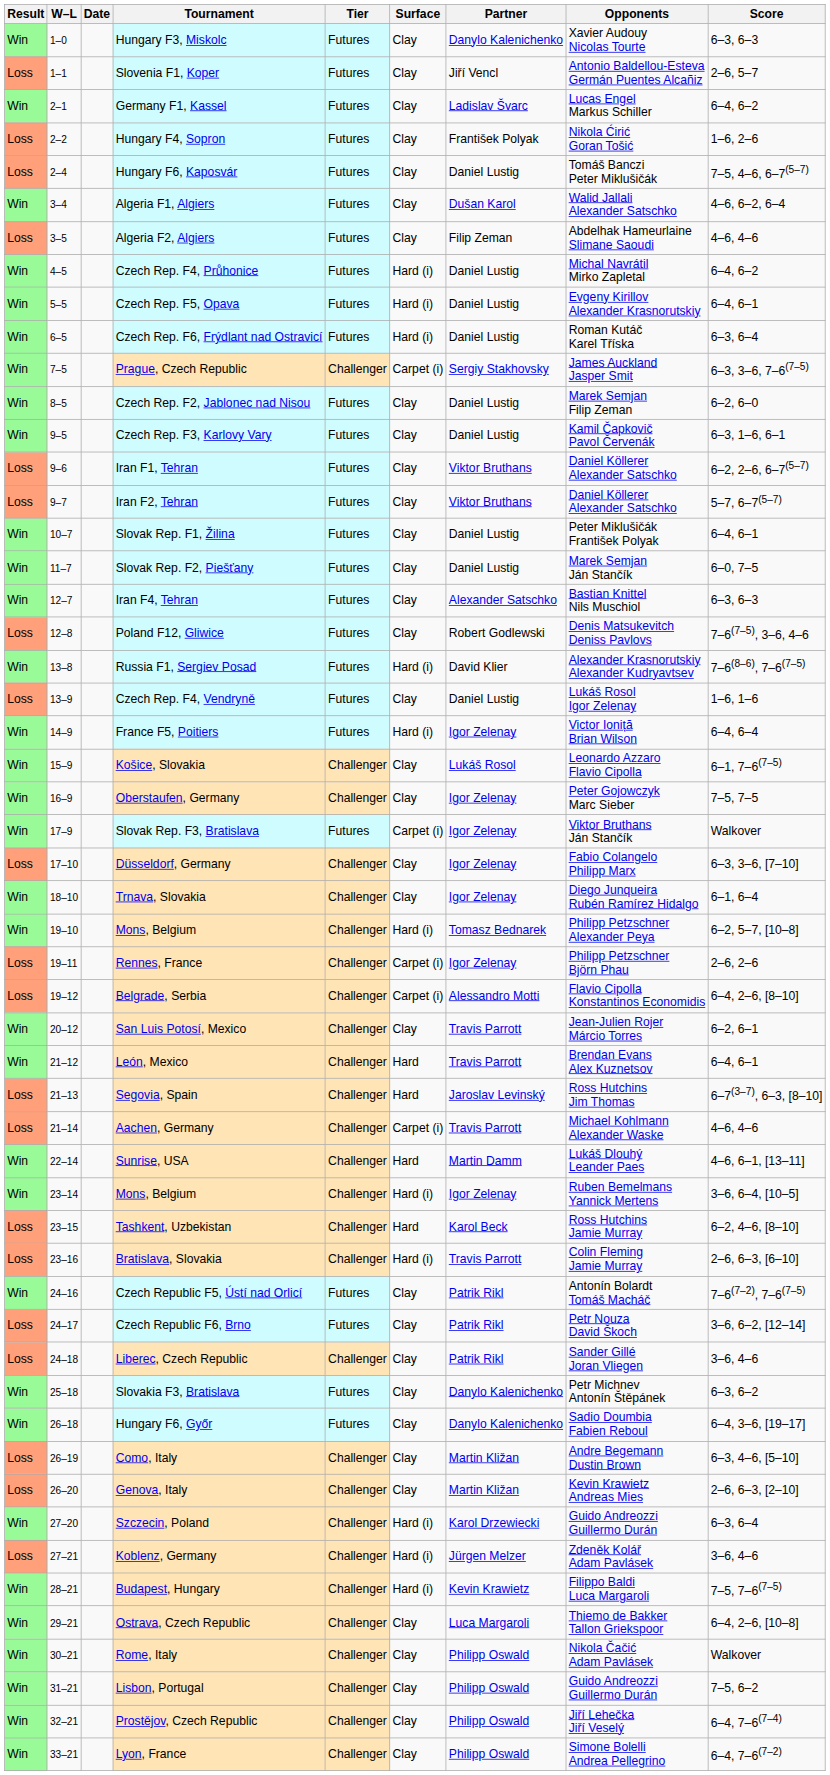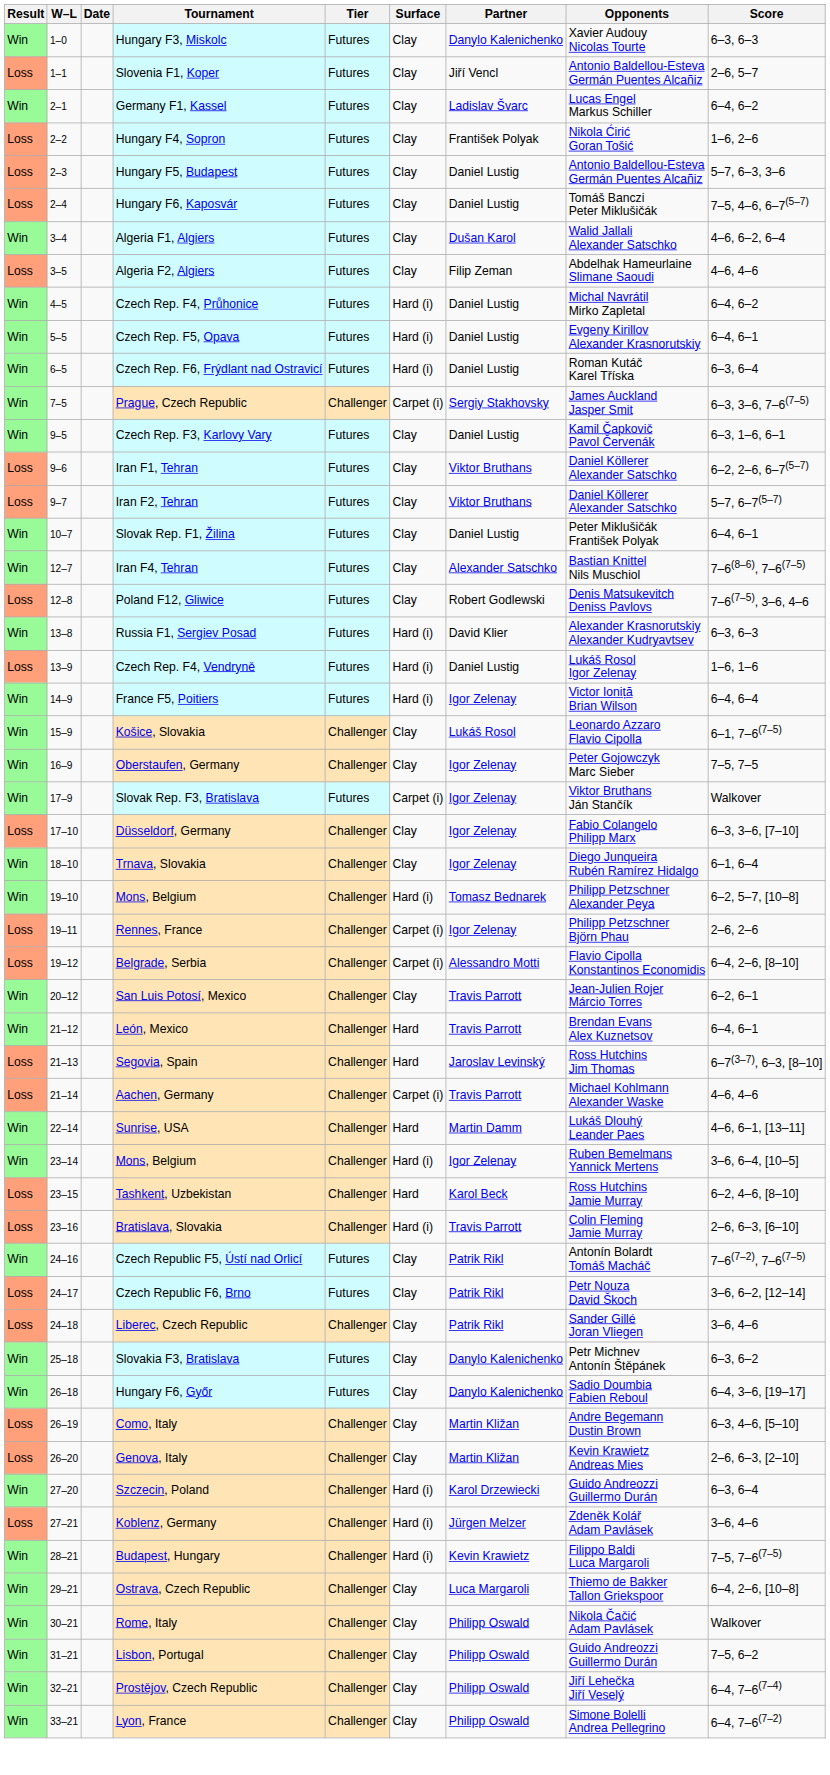+ row: Loss | 2–3 | Hungary F5, Budapest | Futures | Clay | Daniel Lustig | Antonio Baldellou-Esteva Germán Puentes Alcañiz | 5–7, 6–3, 3–6
- row: Win | 8–5 | Czech Rep. F2, Jablonec nad Nisou | Futures | Clay | Daniel Lustig | Marek Semjan Filip Zeman | 6–2, 6–0
- row: Win | 11–7 | Slovak Rep. F2, Piešťany | Futures | Clay | Daniel Lustig | Marek Semjan Ján Stančík | 6–0, 7–5
Iran F4, Tehran | Score: 6–3, 6–3 -> 7–6(8–6), 7–6(7–5)
Russia F1, Sergiev Posad | Score: 7–6(8–6), 7–6(7–5) -> 6–3, 6–3
Czech Rep. F4, Vendryně | Surface: Clay -> Hard (i)
